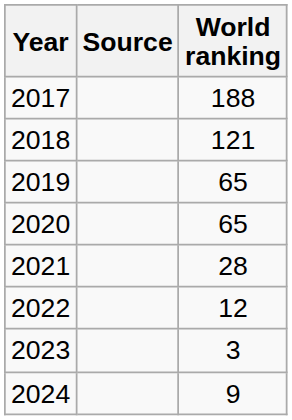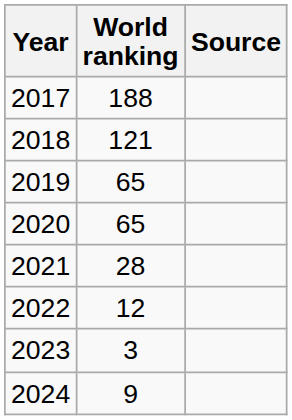columns swapped: World ranking <-> Source
